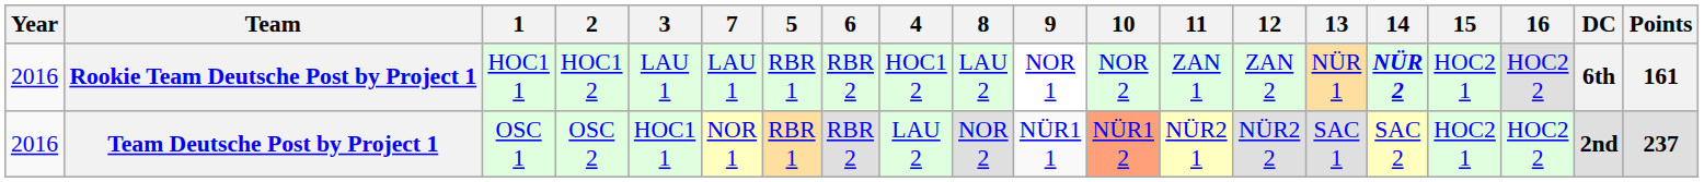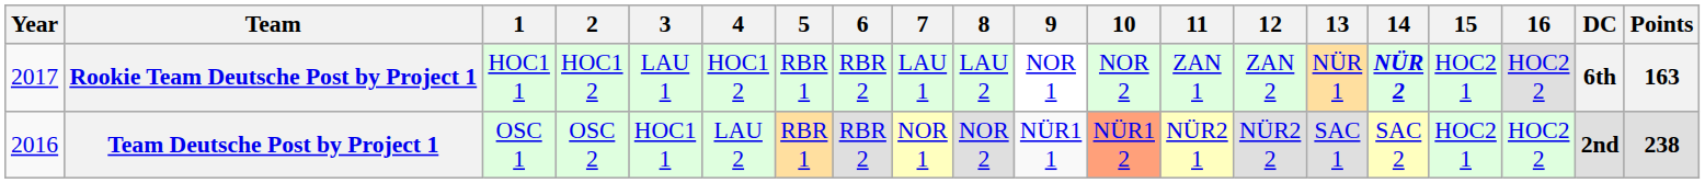columns swapped: 4 <-> 7
Rookie Team Deutsche Post by Project 1 | Year: 2016 -> 2017
Rookie Team Deutsche Post by Project 1 | Points: 161 -> 163
Team Deutsche Post by Project 1 | Points: 237 -> 238
